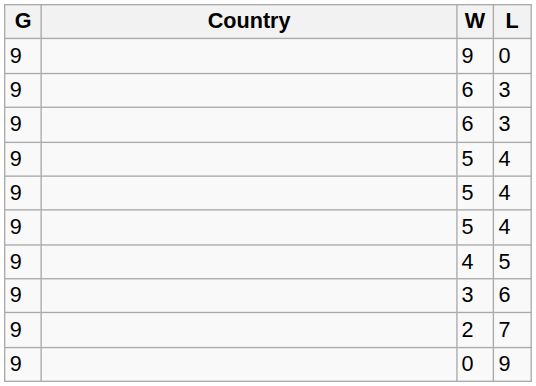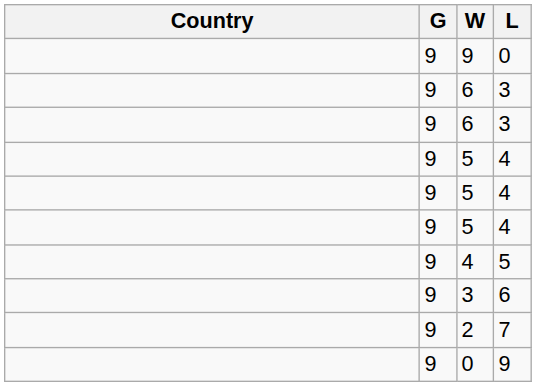columns swapped: Country <-> G
